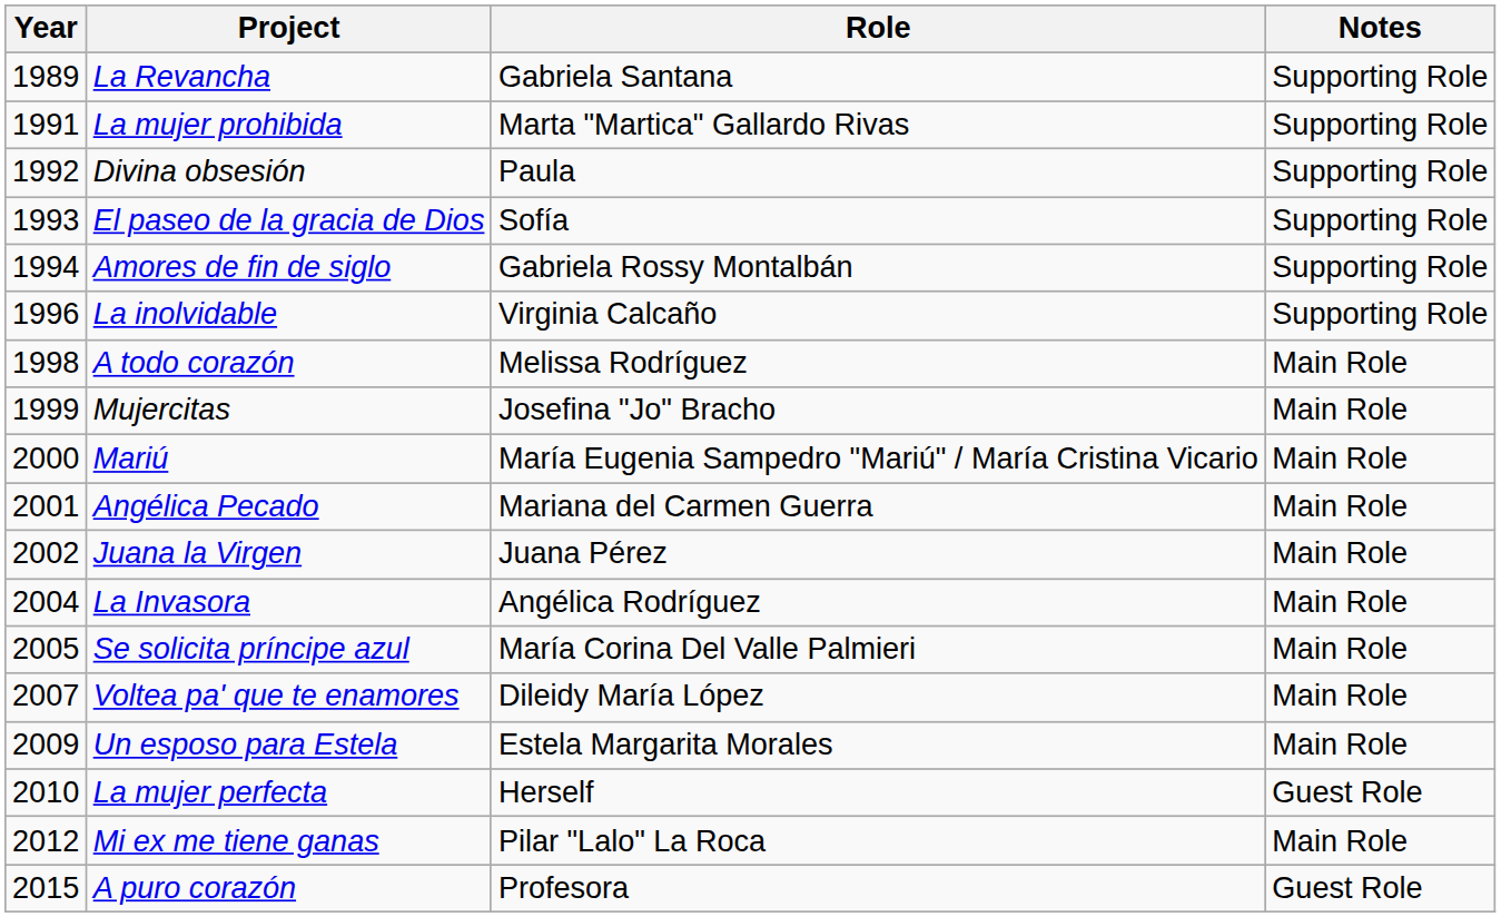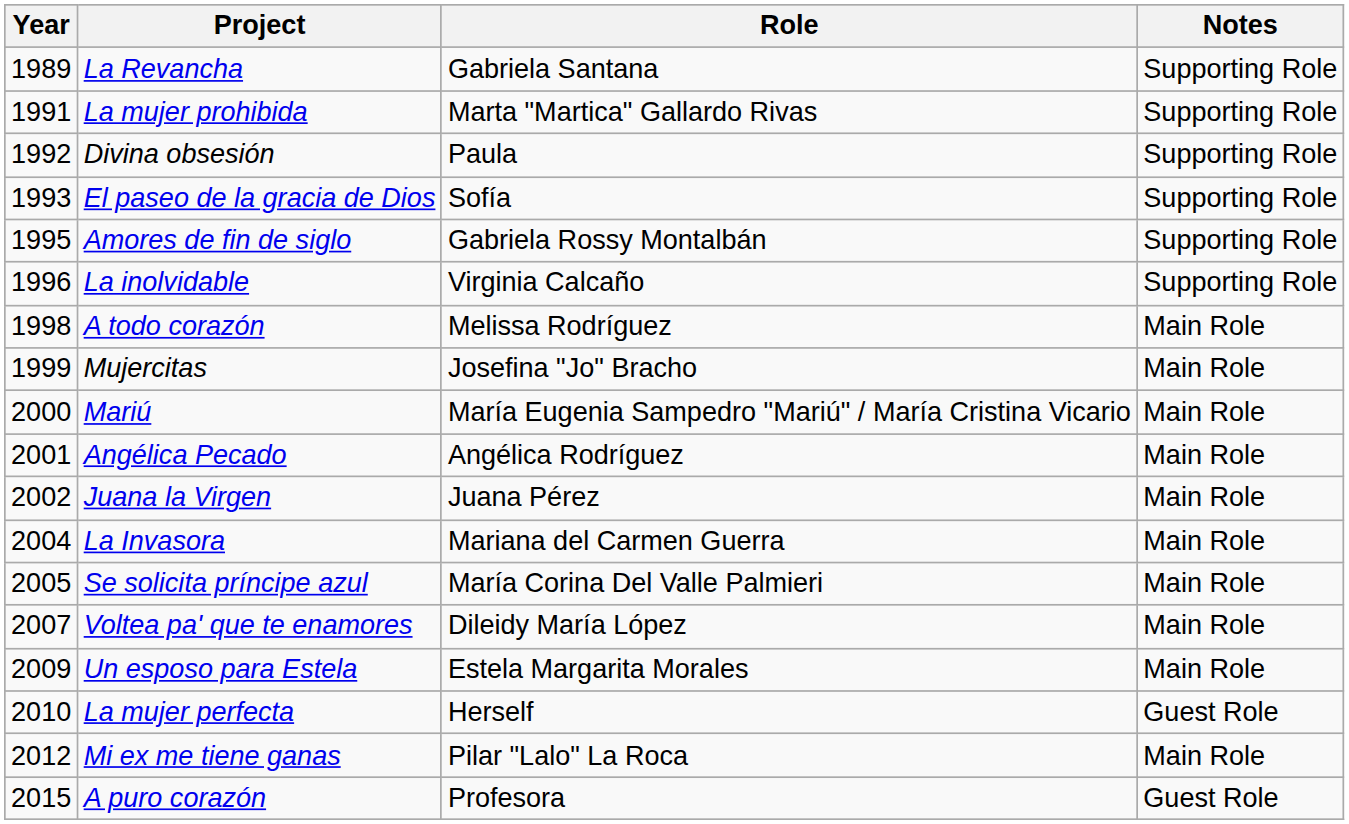Amores de fin de siglo | Year: 1994 -> 1995
Angélica Pecado | Role: Mariana del Carmen Guerra -> Angélica Rodríguez
La Invasora | Role: Angélica Rodríguez -> Mariana del Carmen Guerra
